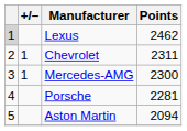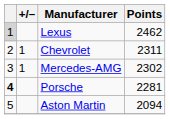Mercedes-AMG | Points: 2300 -> 2302
Porsche | column 1: normal -> bold
